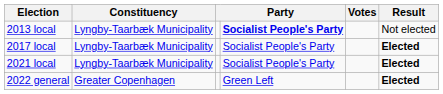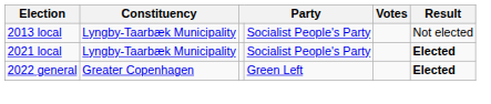2013 local | column 4: bold -> normal
- row: 2017 local | Lyngby-Taarbæk Municipality | Socialist People's Party | Elected
